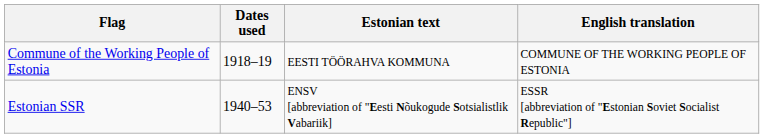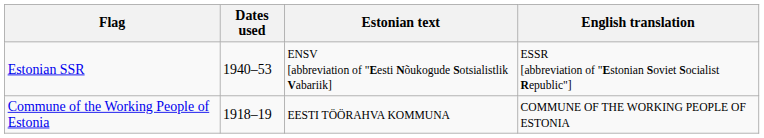rows swapped: Commune of the Working People of Estonia <-> Estonian SSR
